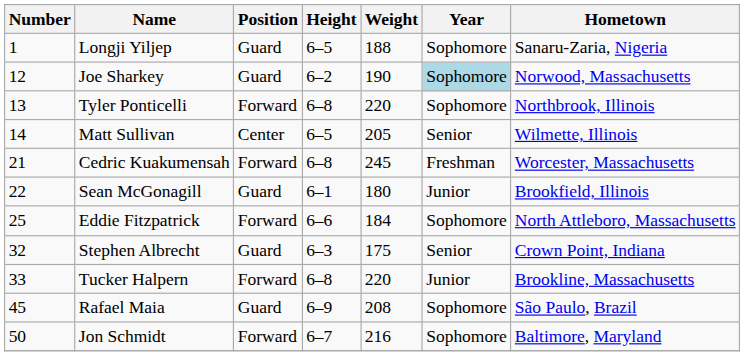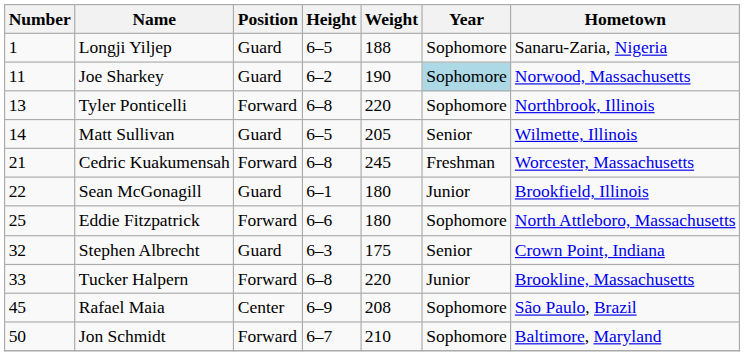Joe Sharkey | Number: 12 -> 11
Matt Sullivan | Position: Center -> Guard
Eddie Fitzpatrick | Weight: 184 -> 180
Rafael Maia | Position: Guard -> Center
Jon Schmidt | Weight: 216 -> 210
